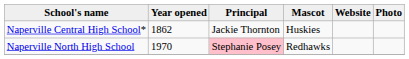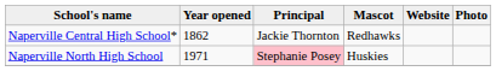Naperville Central High School* | Mascot: Huskies -> Redhawks
Naperville North High School | Year opened: 1970 -> 1971
Naperville North High School | Mascot: Redhawks -> Huskies
